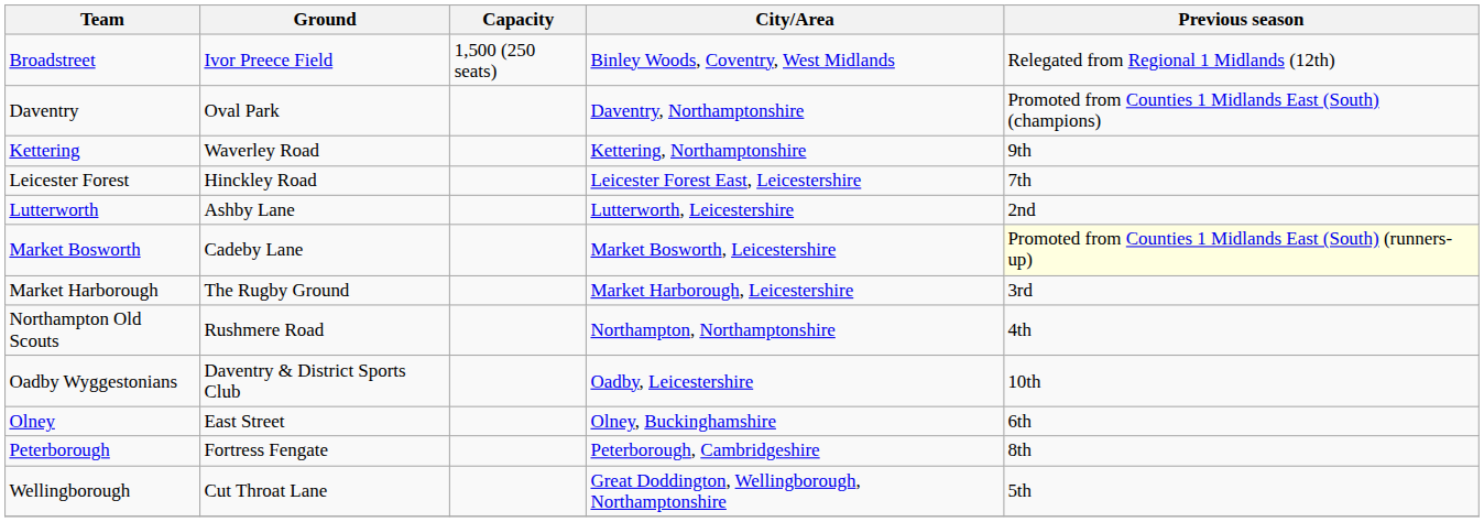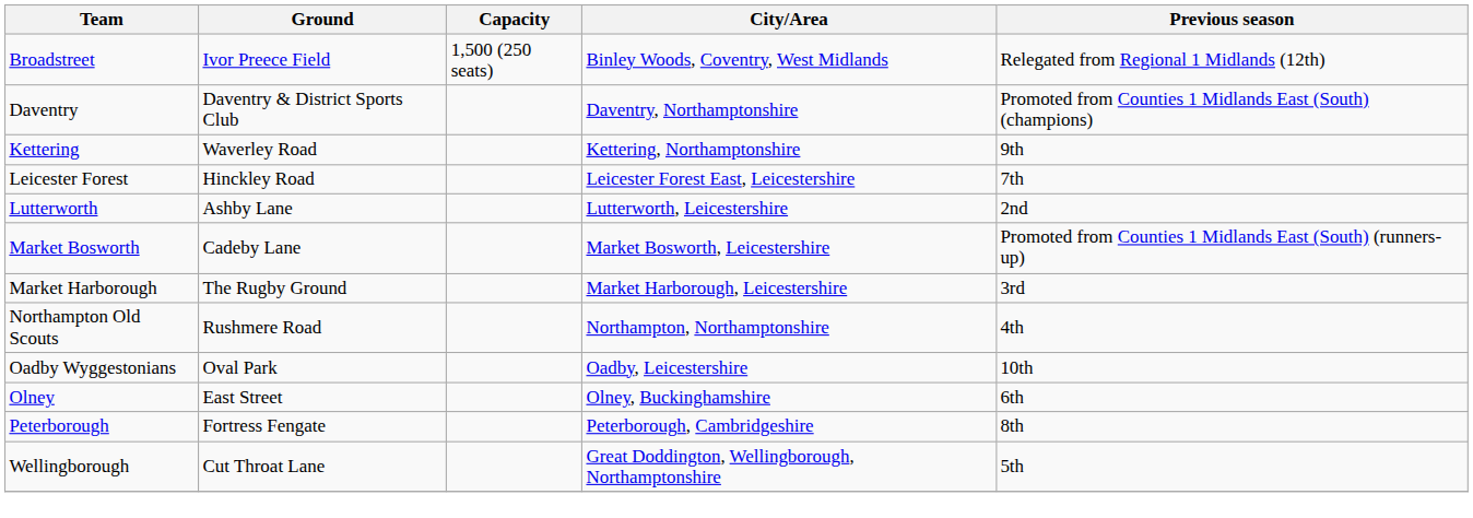Daventry | Ground: Oval Park -> Daventry & District Sports Club
Market Bosworth | Previous season: lightyellow background -> no background
Oadby Wyggestonians | Ground: Daventry & District Sports Club -> Oval Park
